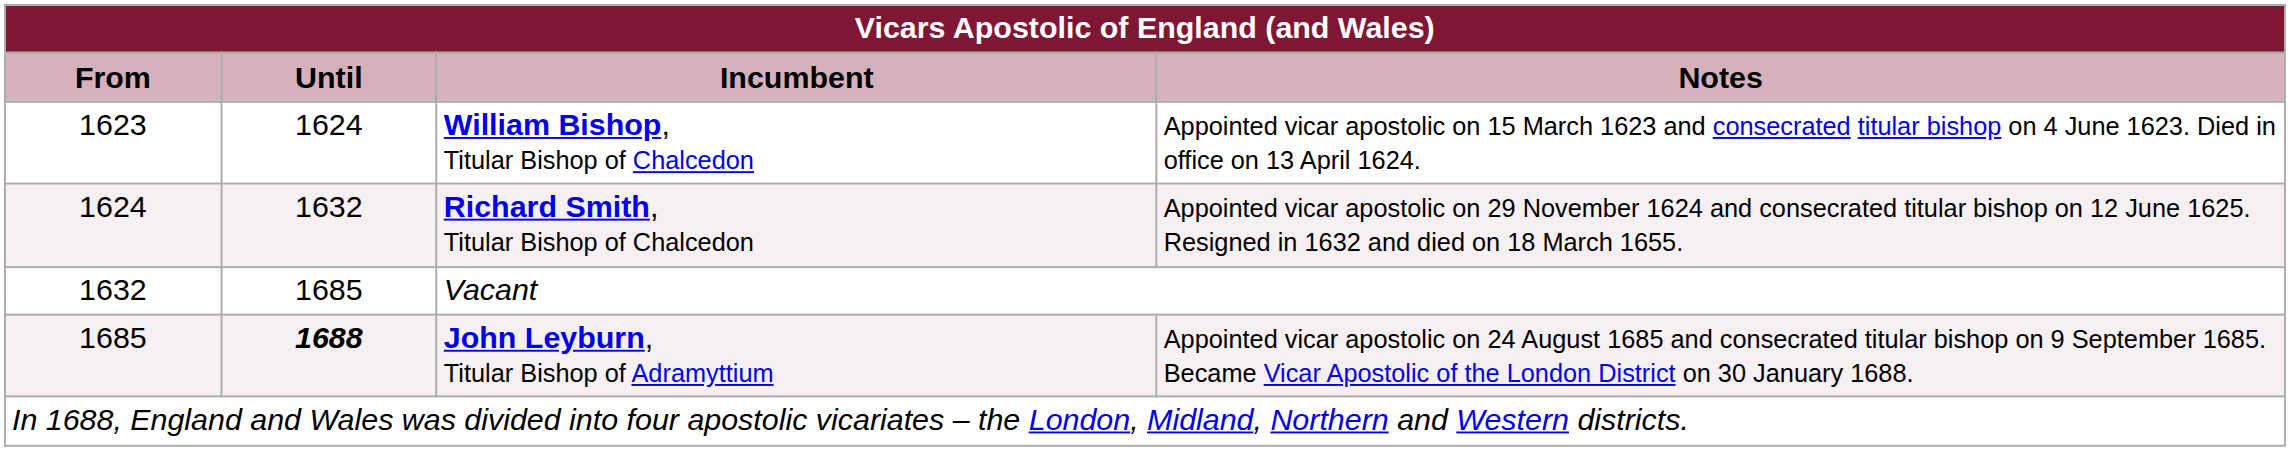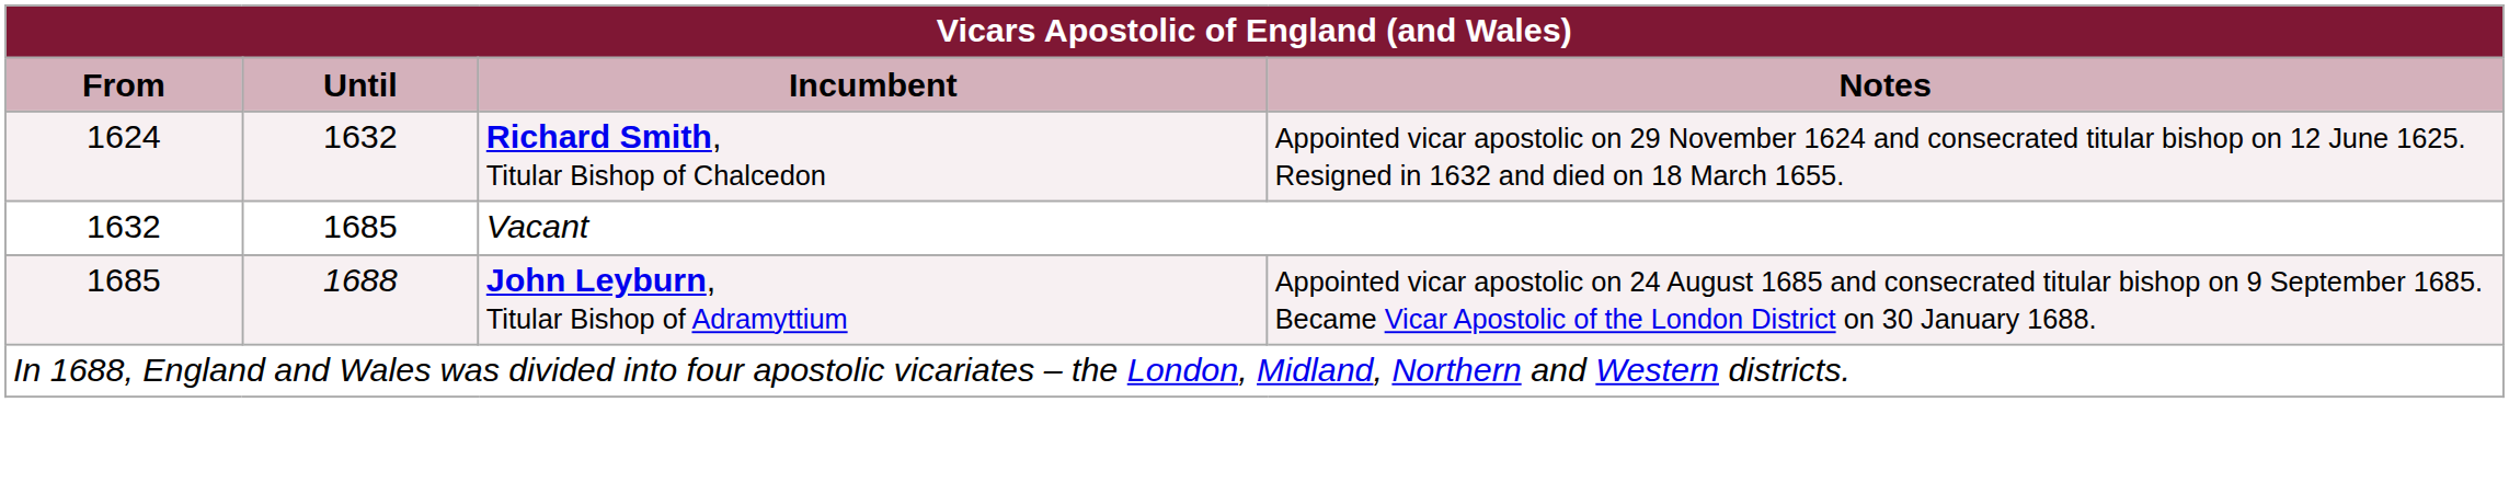- row: 1623 | 1624 | William Bishop, Titular Bishop of Chalcedon | Appointed vicar apostolic on 15 March 1623 and consecrated titular bishop on 4 June 1623. Died in office on 13 April 1624.
John Leyburn, Titular Bishop of Adramyttium | Until: bold -> normal
